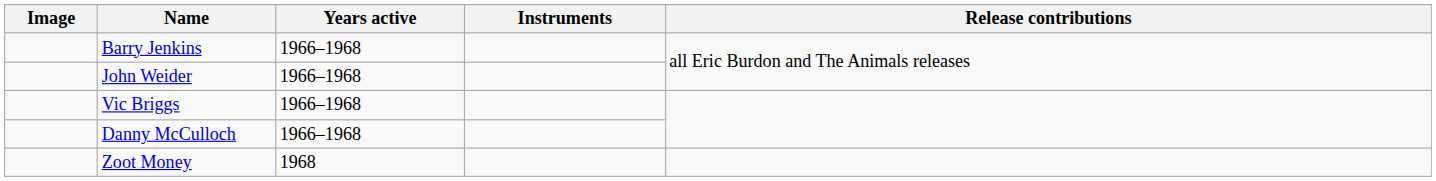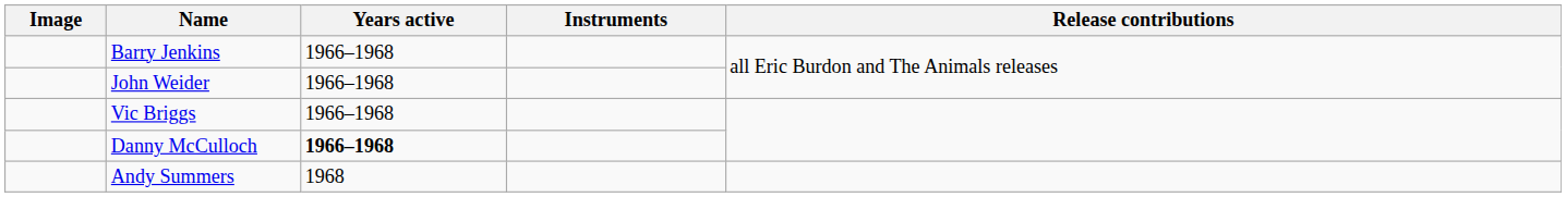Danny McCulloch | Years active: normal -> bold
- row: Zoot Money | 1968
+ row: Andy Summers | 1968
